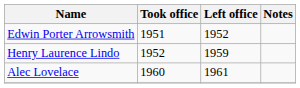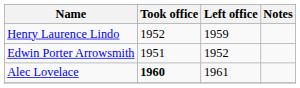rows swapped: Edwin Porter Arrowsmith <-> Henry Laurence Lindo
Alec Lovelace | Took office: normal -> bold
